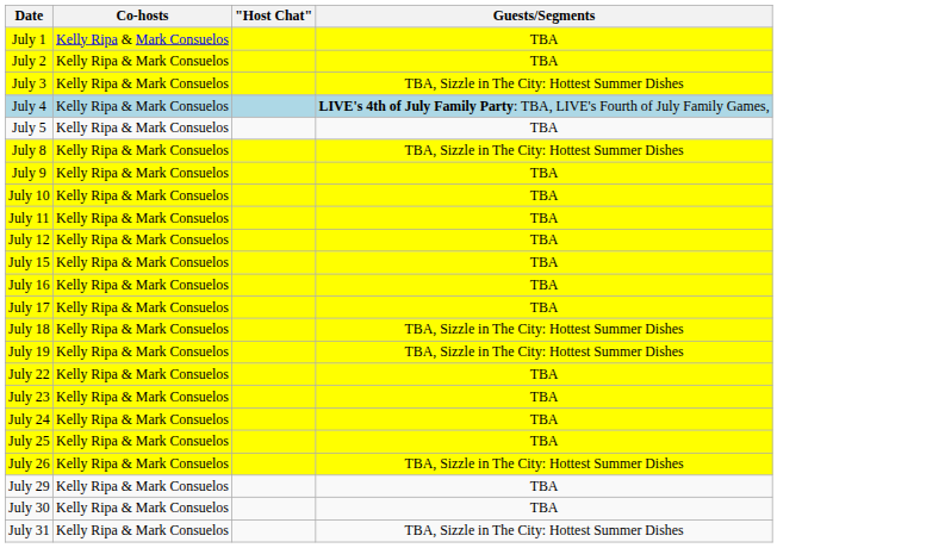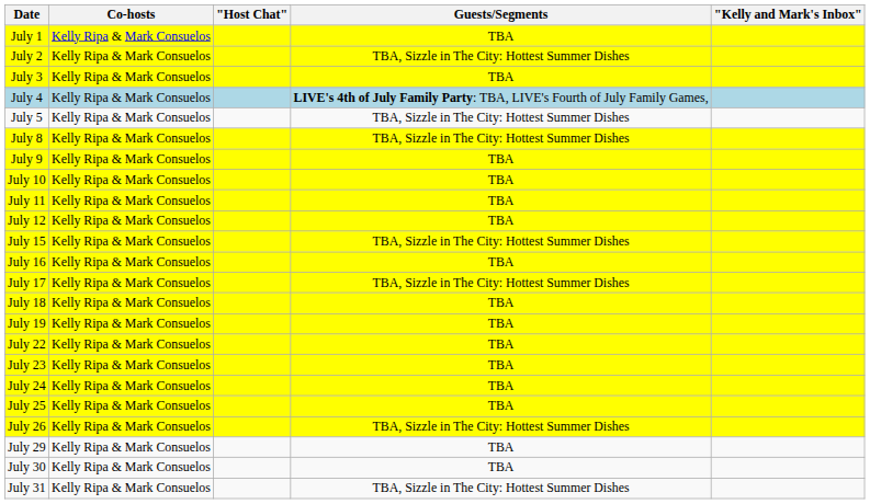+ column: "Kelly and Mark's Inbox"
July 2 | Guests/Segments: TBA -> TBA, Sizzle in The City: Hottest Summer Dishes
July 3 | Guests/Segments: TBA, Sizzle in The City: Hottest Summer Dishes -> TBA
July 5 | Guests/Segments: TBA -> TBA, Sizzle in The City: Hottest Summer Dishes
July 15 | Guests/Segments: TBA -> TBA, Sizzle in The City: Hottest Summer Dishes
July 17 | Guests/Segments: TBA -> TBA, Sizzle in The City: Hottest Summer Dishes
July 18 | Guests/Segments: TBA, Sizzle in The City: Hottest Summer Dishes -> TBA
July 19 | Guests/Segments: TBA, Sizzle in The City: Hottest Summer Dishes -> TBA
